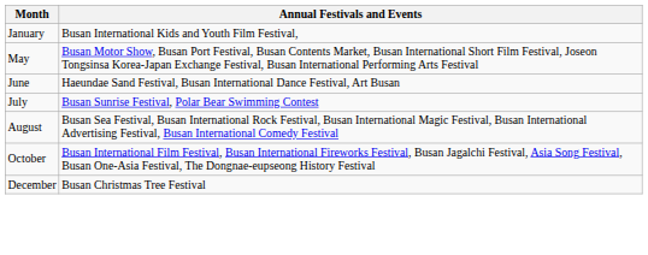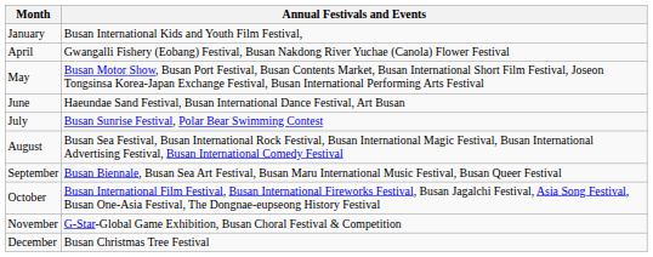+ row: April | Gwangalli Fishery (Eobang) Festival, Busan Nakdong River Yuchae (Canola) Flower Festival
+ row: September | Busan Biennale, Busan Sea Art Festival, Busan Maru International Music Festival, Busan Queer Festival
+ row: November | G-Star-Global Game Exhibition, Busan Choral Festival & Competition
